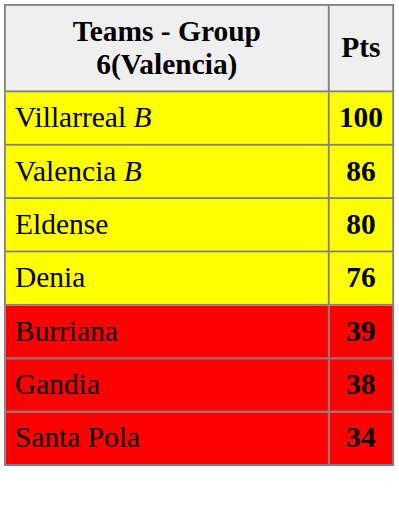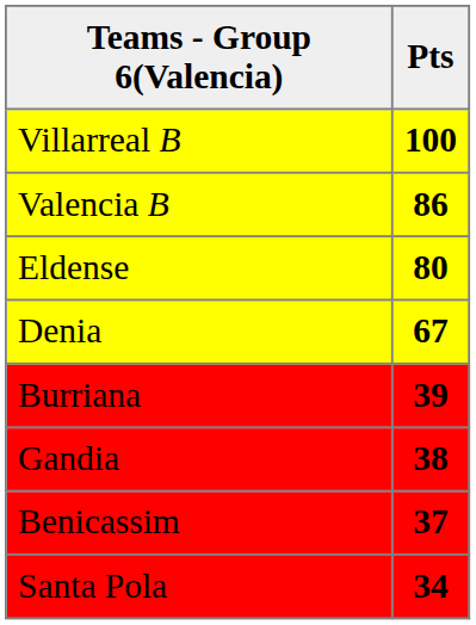Denia | Pts: 76 -> 67
+ row: Benicassim | 37
